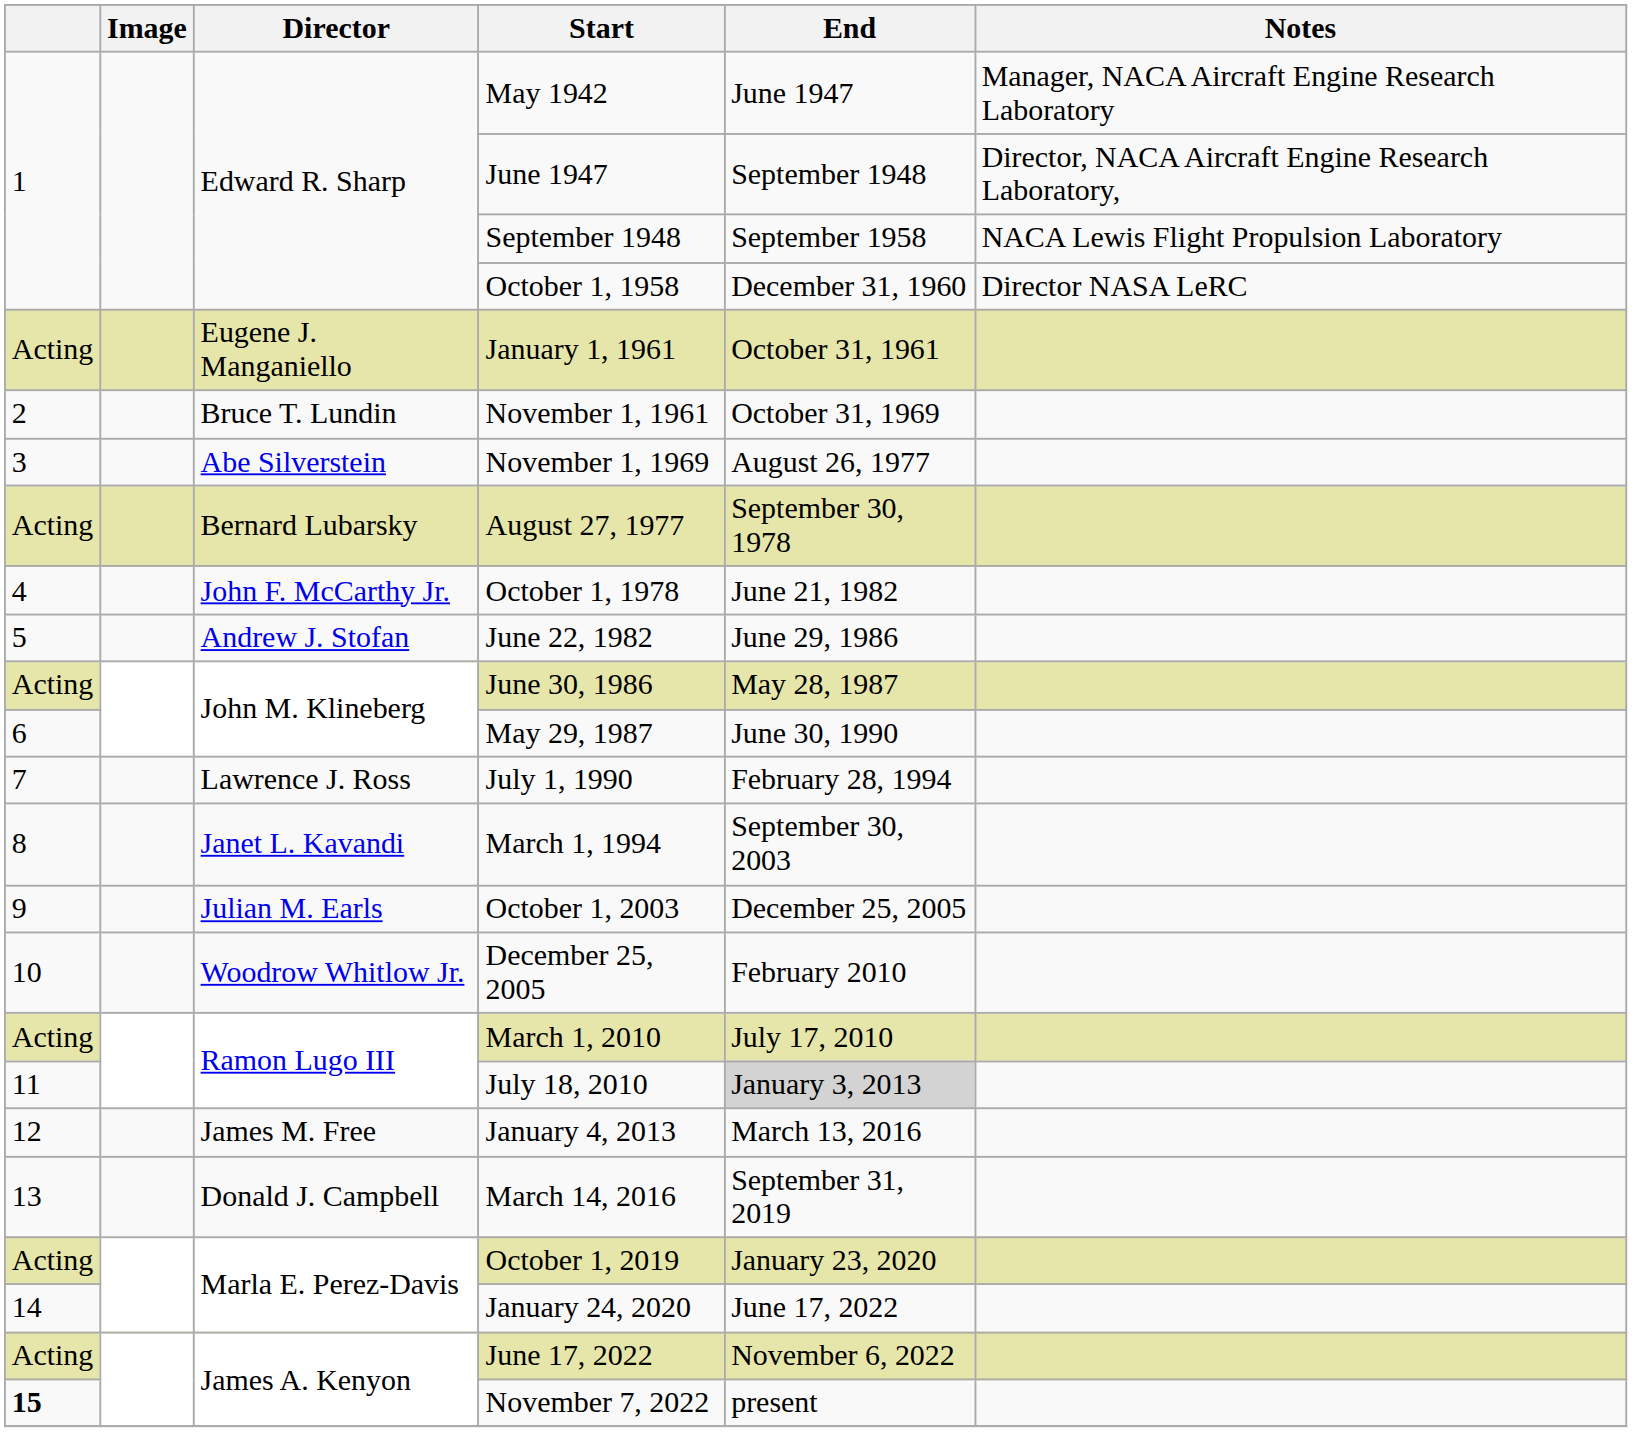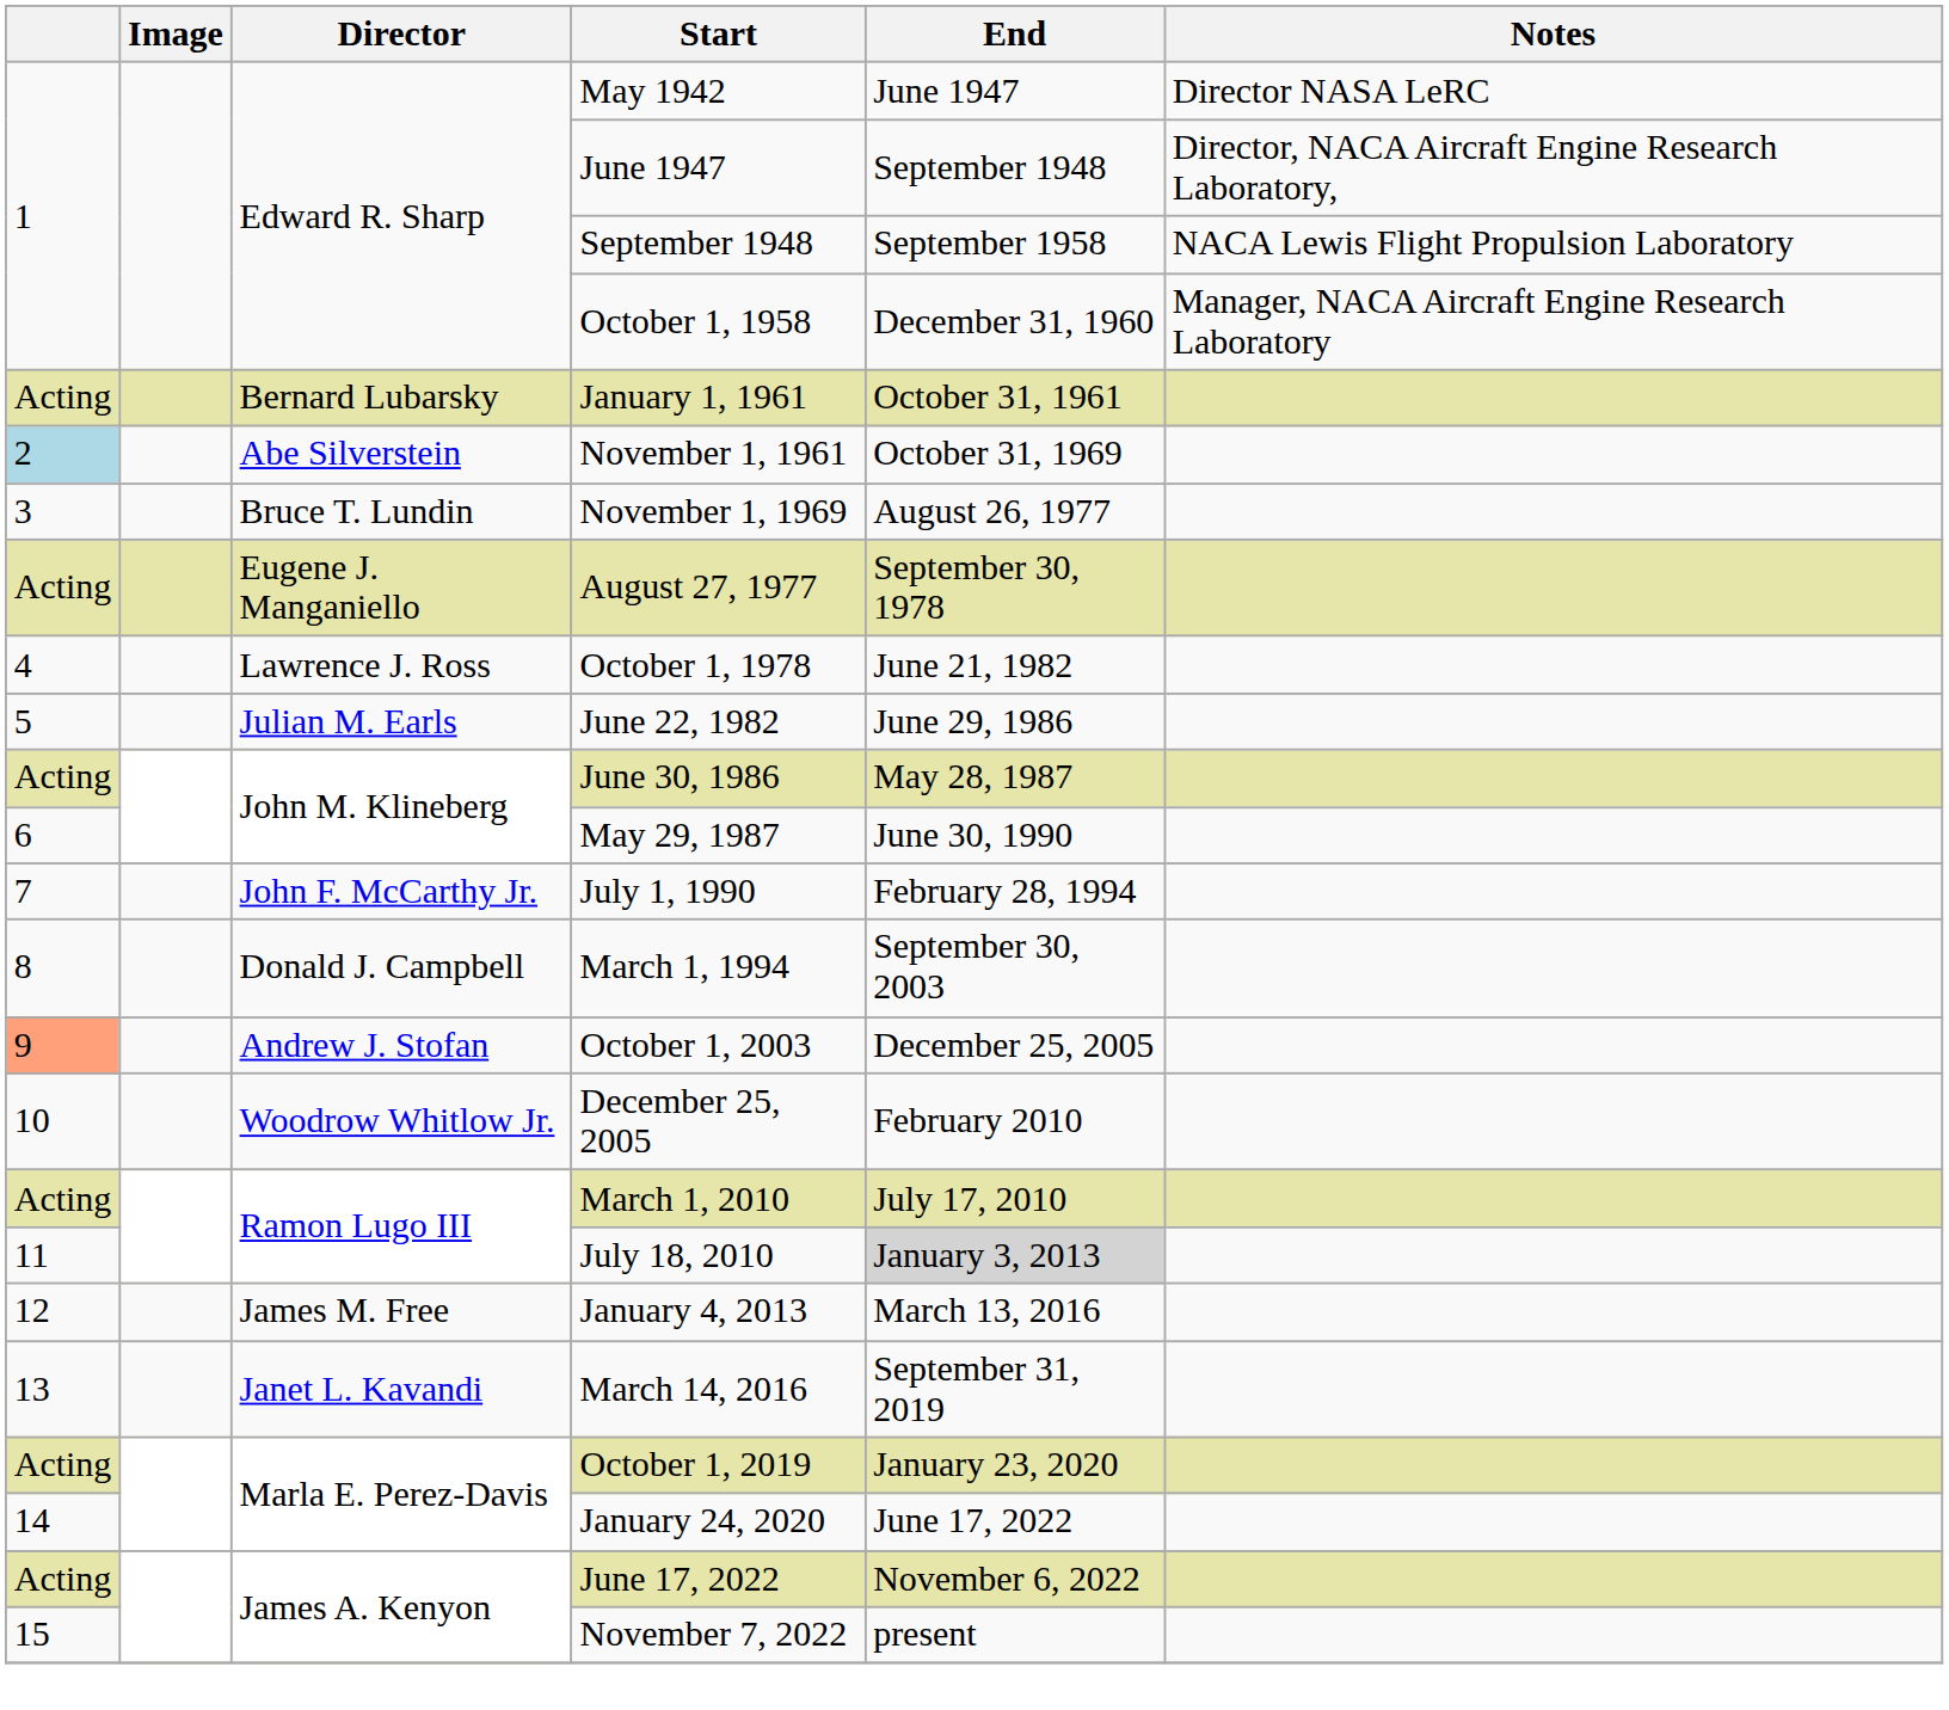May 1942 | Notes: Manager, NACA Aircraft Engine Research Laboratory -> Director NASA LeRC
October 1, 1958 | Notes: Director NASA LeRC -> Manager, NACA Aircraft Engine Research Laboratory
January 1, 1961 | Director: Eugene J. Manganiello -> Bernard Lubarsky
November 1, 1961 | column 1: no background -> lightblue background
November 1, 1961 | Director: Bruce T. Lundin -> Abe Silverstein
November 1, 1969 | Director: Abe Silverstein -> Bruce T. Lundin
August 27, 1977 | Director: Bernard Lubarsky -> Eugene J. Manganiello
October 1, 1978 | Director: John F. McCarthy Jr. -> Lawrence J. Ross
June 22, 1982 | Director: Andrew J. Stofan -> Julian M. Earls
July 1, 1990 | Director: Lawrence J. Ross -> John F. McCarthy Jr.
March 1, 1994 | Director: Janet L. Kavandi -> Donald J. Campbell
October 1, 2003 | column 1: no background -> lightsalmon background
October 1, 2003 | Director: Julian M. Earls -> Andrew J. Stofan
March 14, 2016 | Director: Donald J. Campbell -> Janet L. Kavandi
November 7, 2022 | column 1: bold -> normal
